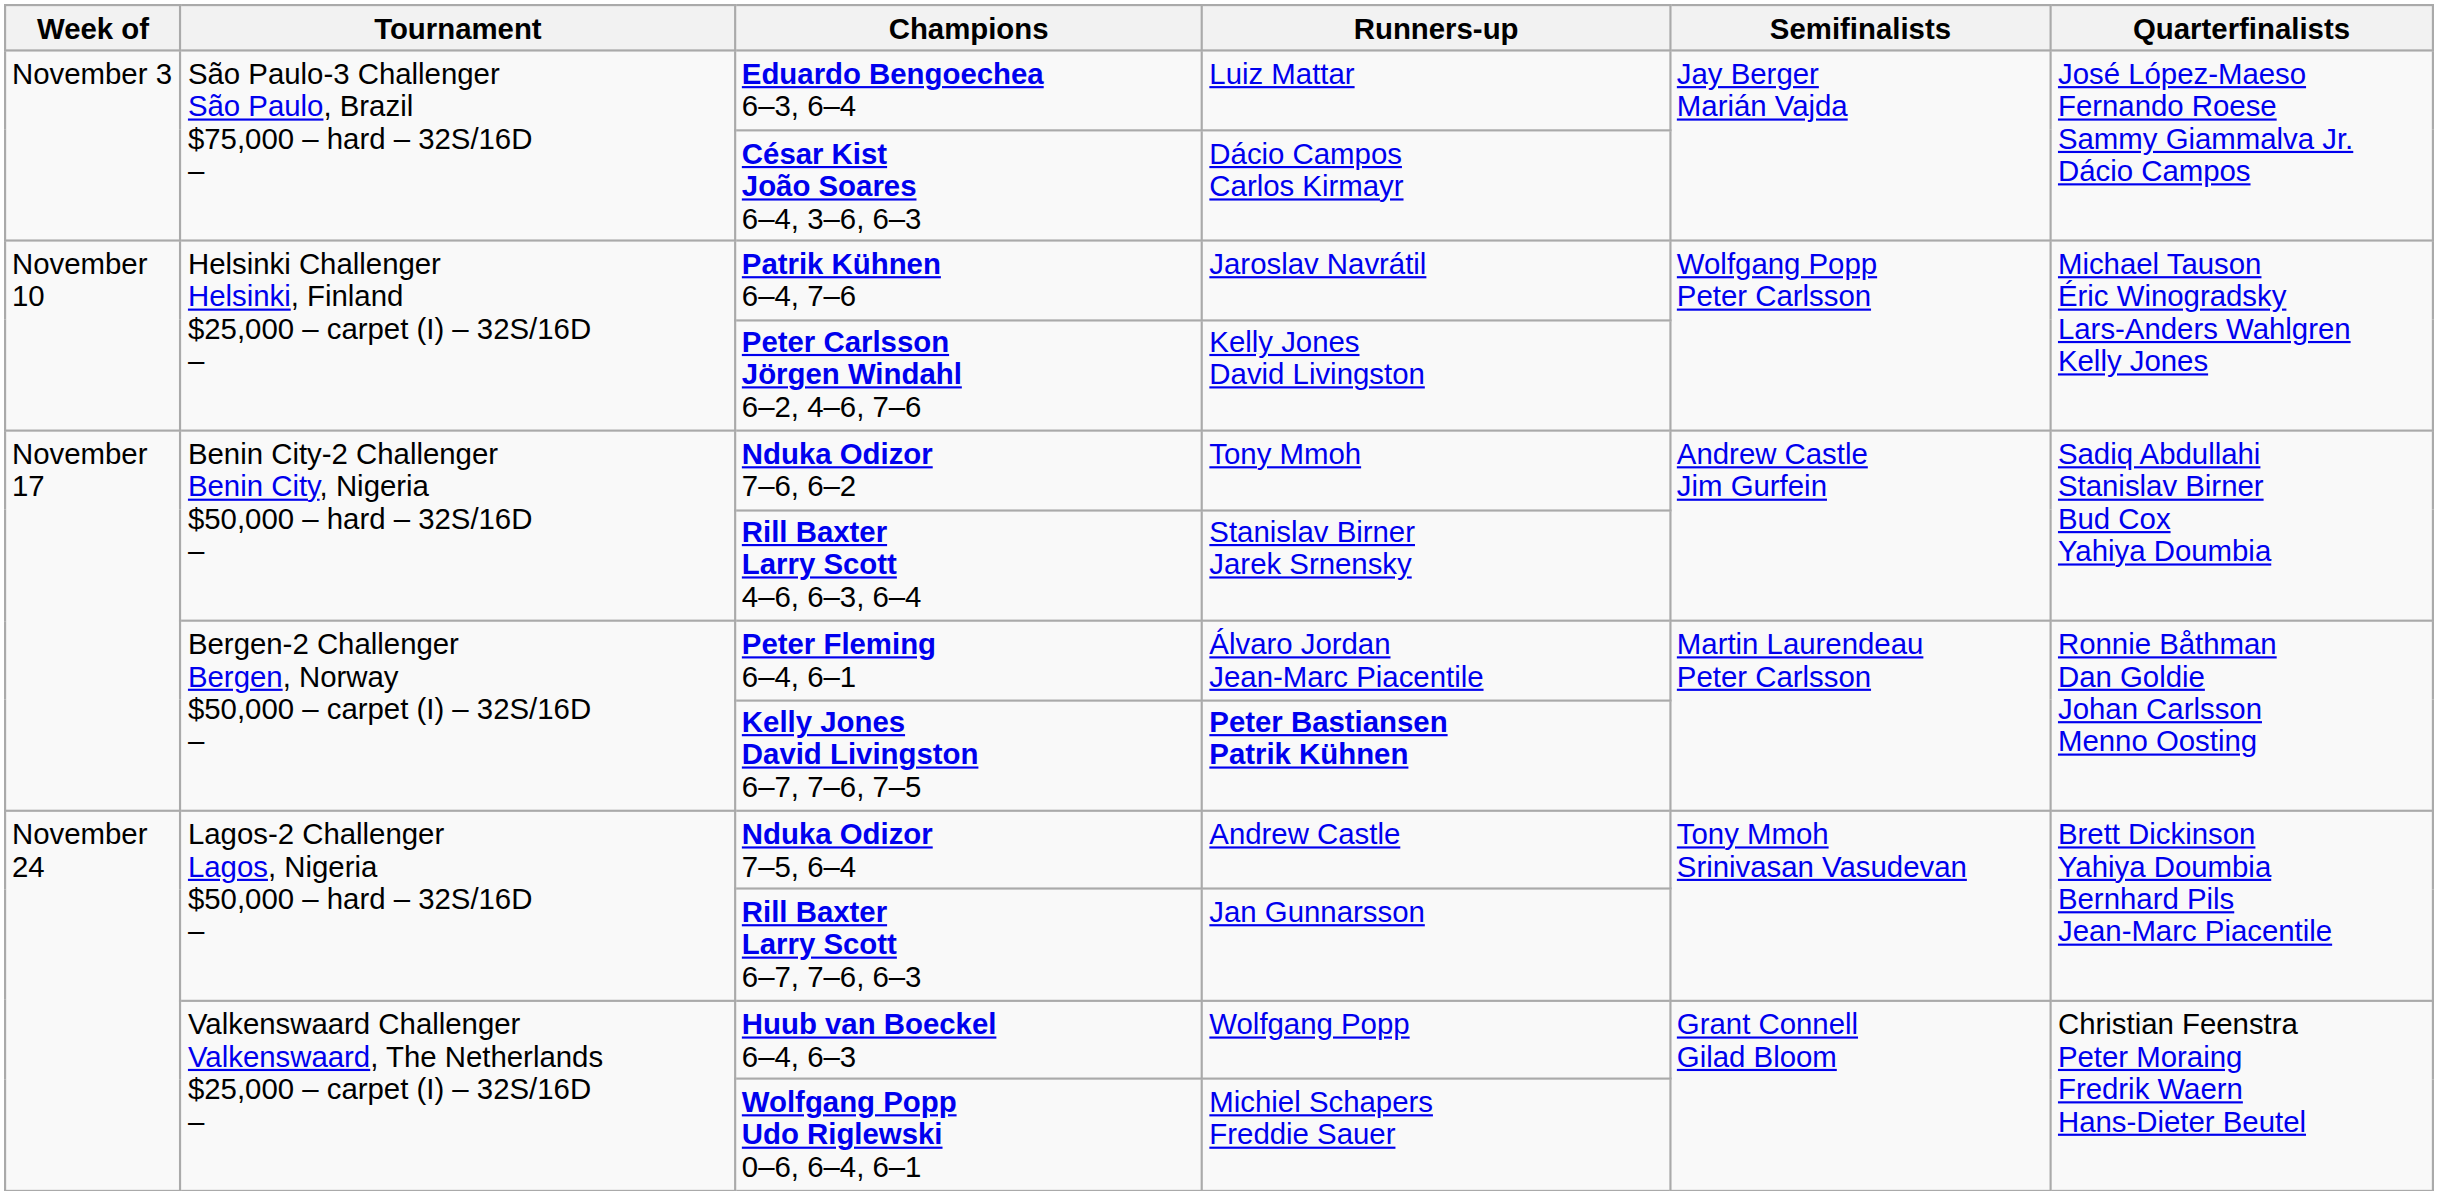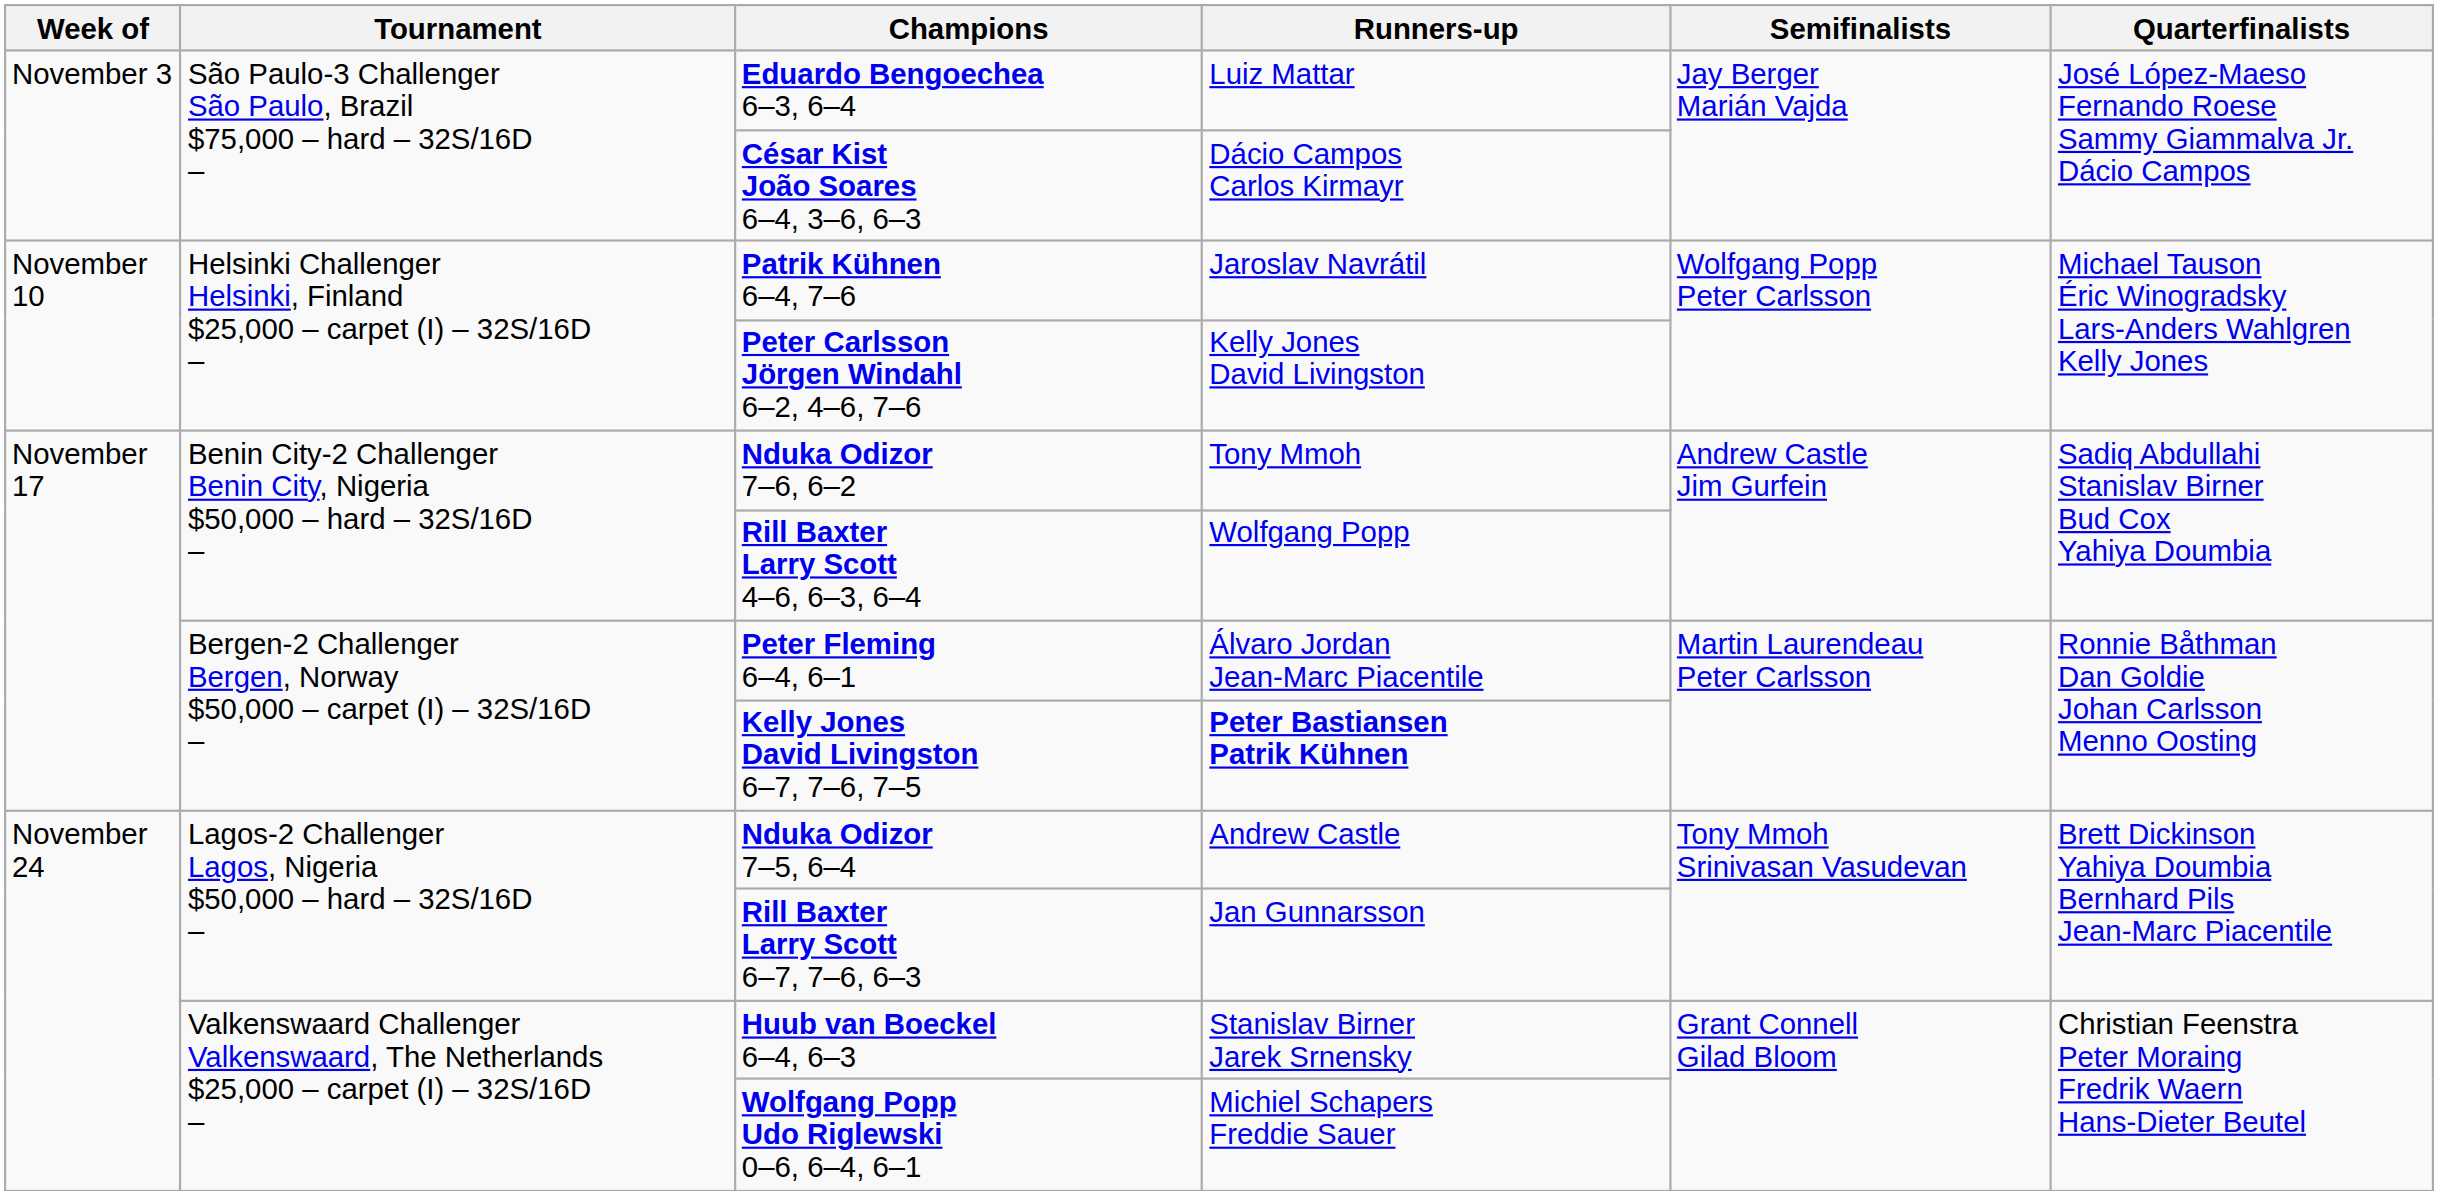Rill Baxter Larry Scott 4–6, 6–3, 6–4 | Runners-up: Stanislav Birner Jarek Srnensky -> Wolfgang Popp
Huub van Boeckel 6–4, 6–3 | Runners-up: Wolfgang Popp -> Stanislav Birner Jarek Srnensky
